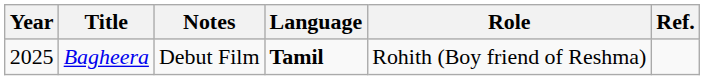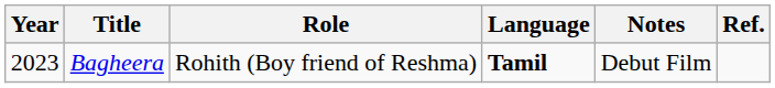columns swapped: Role <-> Notes
Bagheera | Year: 2025 -> 2023
